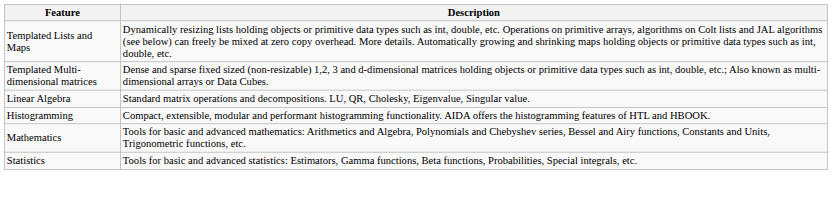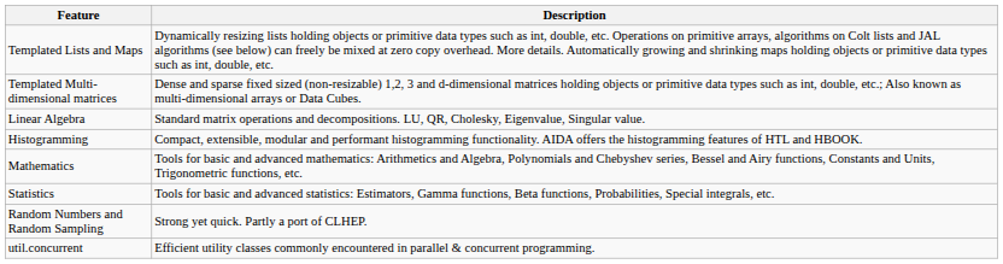+ row: Random Numbers and Random Sampling | Strong yet quick. Partly a port of CLHEP.
+ row: util.concurrent | Efficient utility classes commonly encountered in parallel & concurrent programming.
